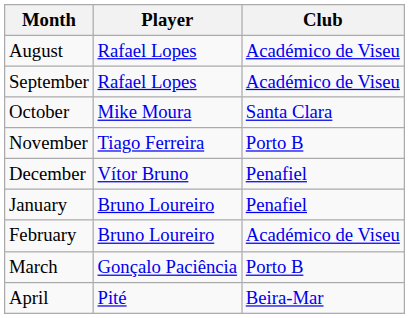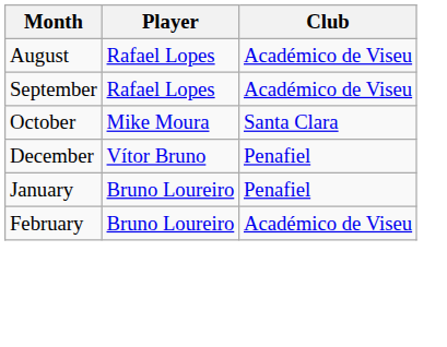- row: November | Tiago Ferreira | Porto B
- row: March | Gonçalo Paciência | Porto B
- row: April | Pité | Beira-Mar
